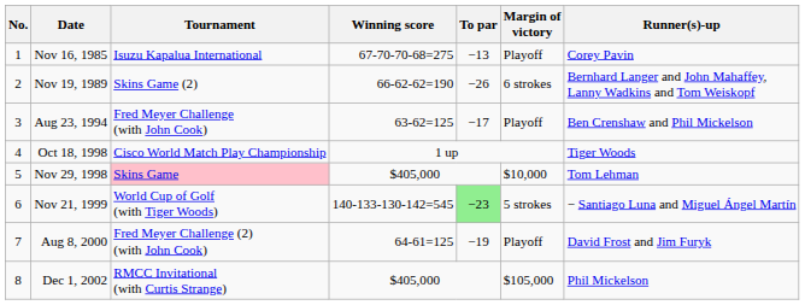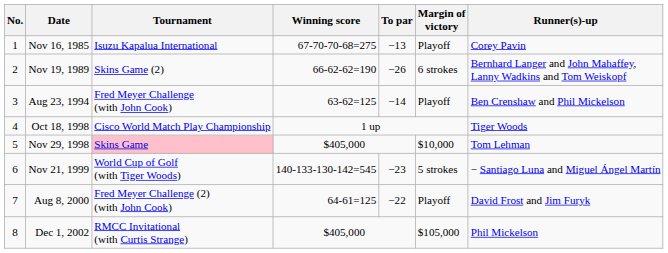Aug 23, 1994 | To par: −17 -> −14
Nov 21, 1999 | To par: lightgreen background -> no background
Aug 8, 2000 | To par: −19 -> −22
